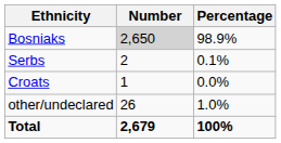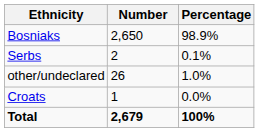Bosniaks | Number: lightgrey background -> no background
rows swapped: Croats <-> other/undeclared
